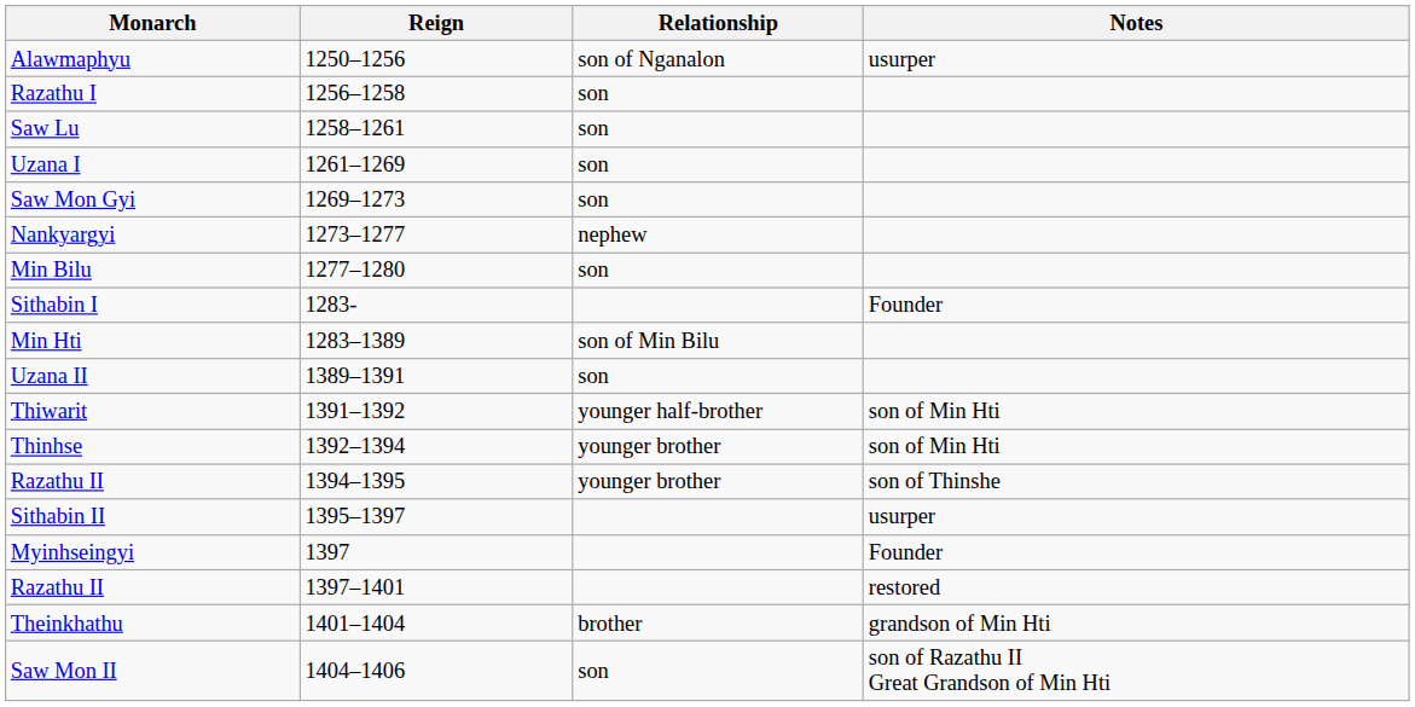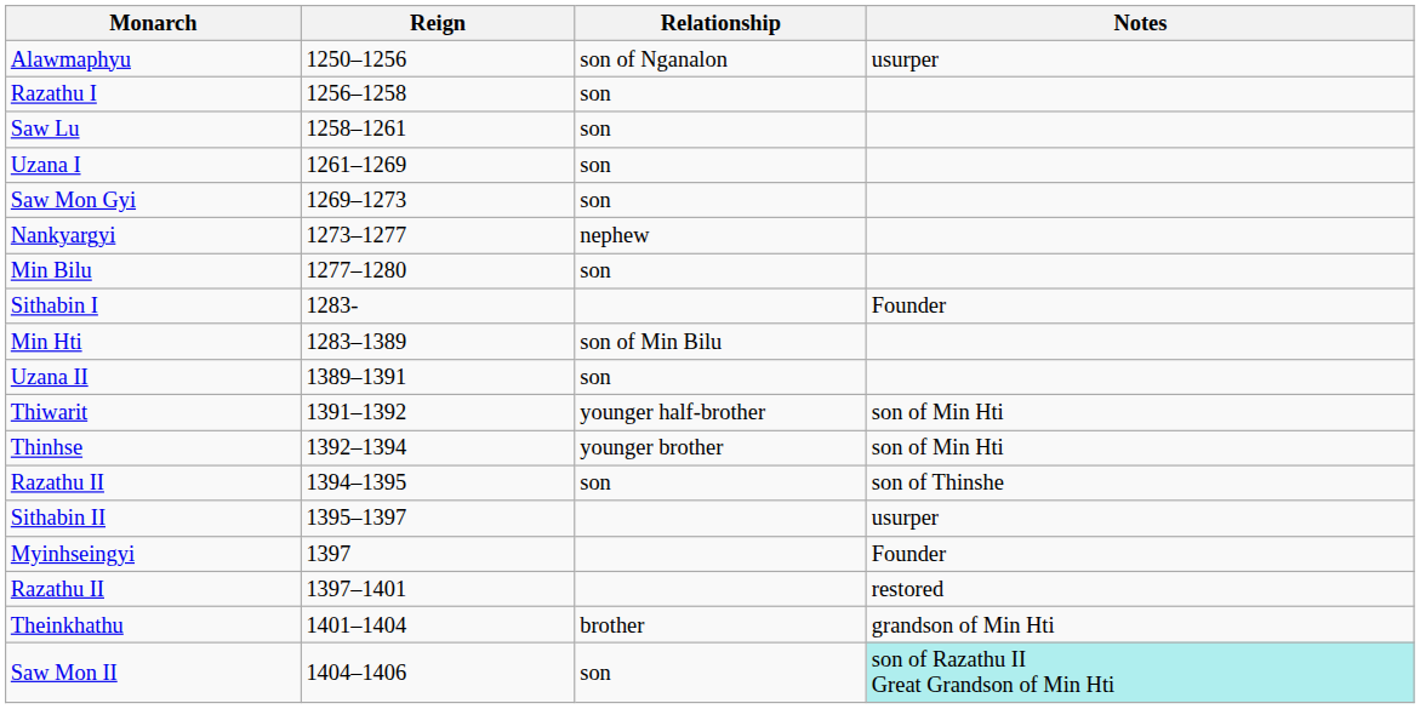Razathu II / 1394–1395 | Relationship: younger brother -> son
Saw Mon II | Notes: no background -> paleturquoise background
